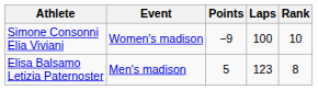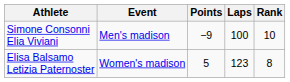Simone Consonni Elia Viviani | Event: Women's madison -> Men's madison
Elisa Balsamo Letizia Paternoster | Event: Men's madison -> Women's madison
